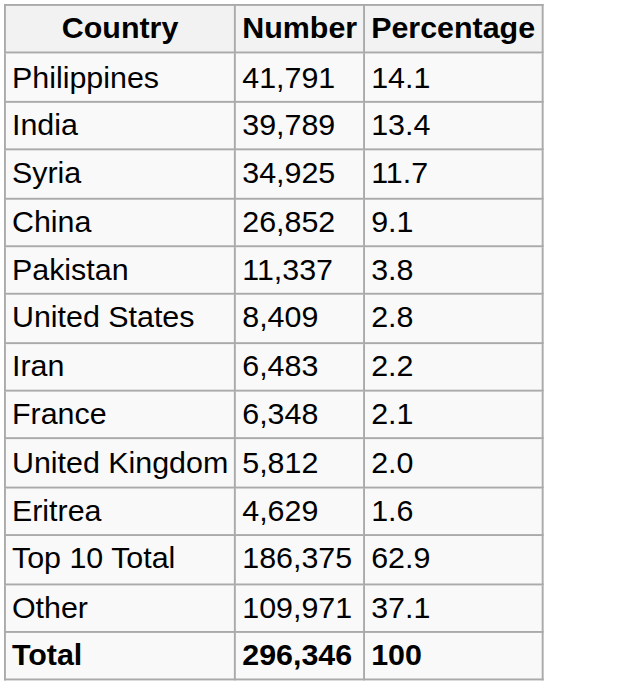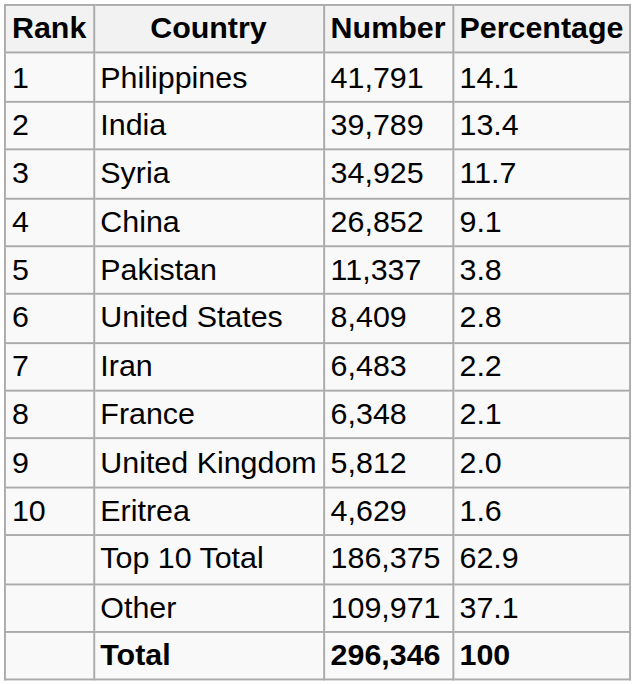+ column: Rank | 1 | 2 | 3 | 4 | 5 | 6 | 7 | 8 | 9 | 10
